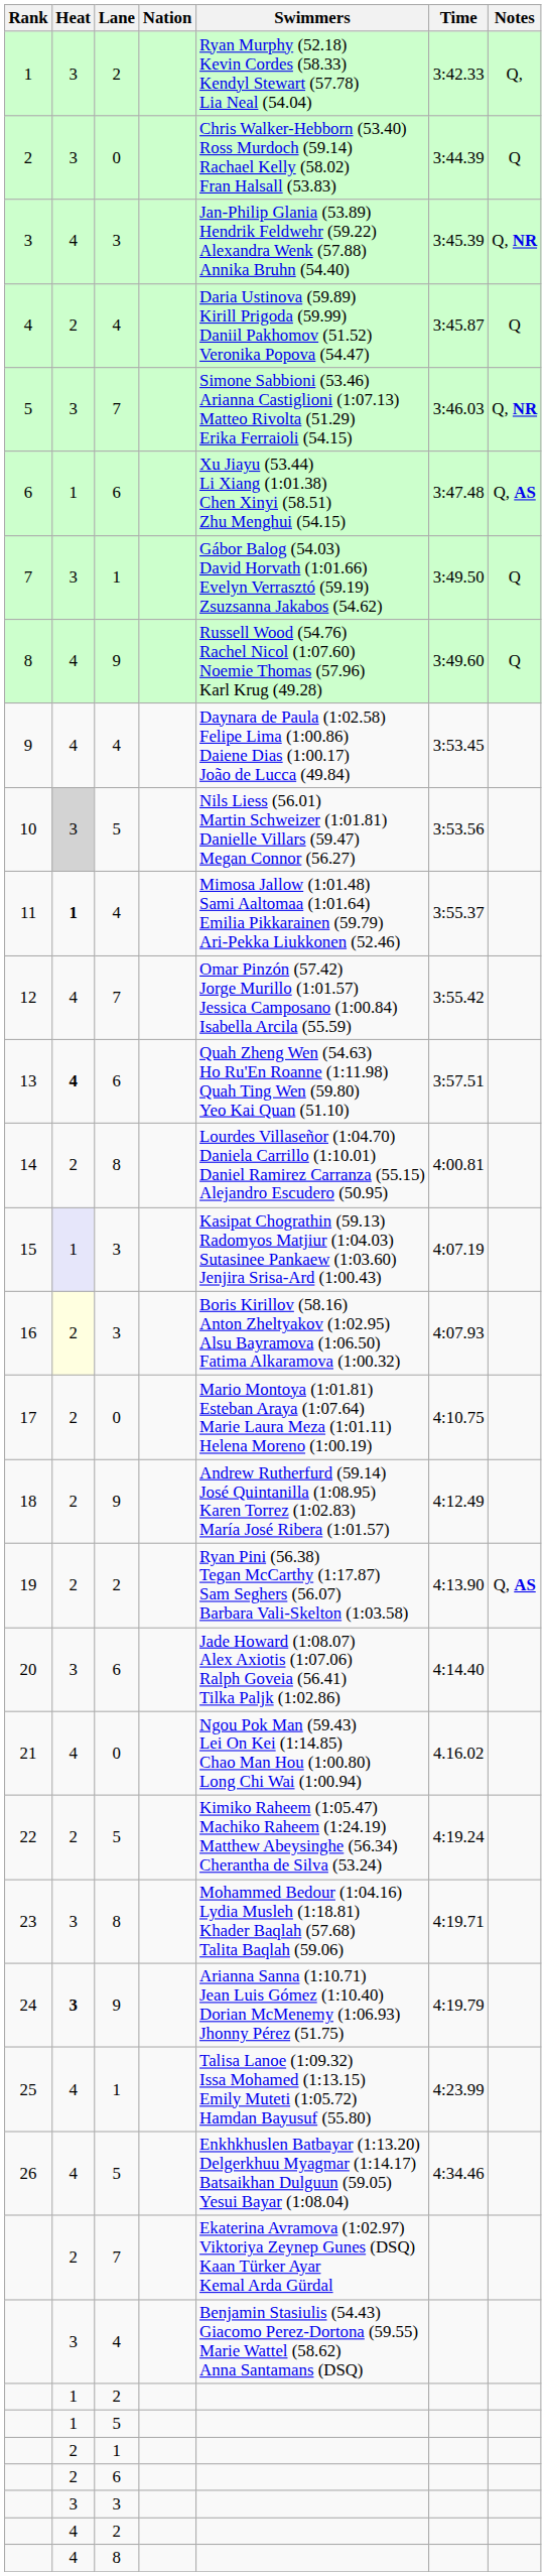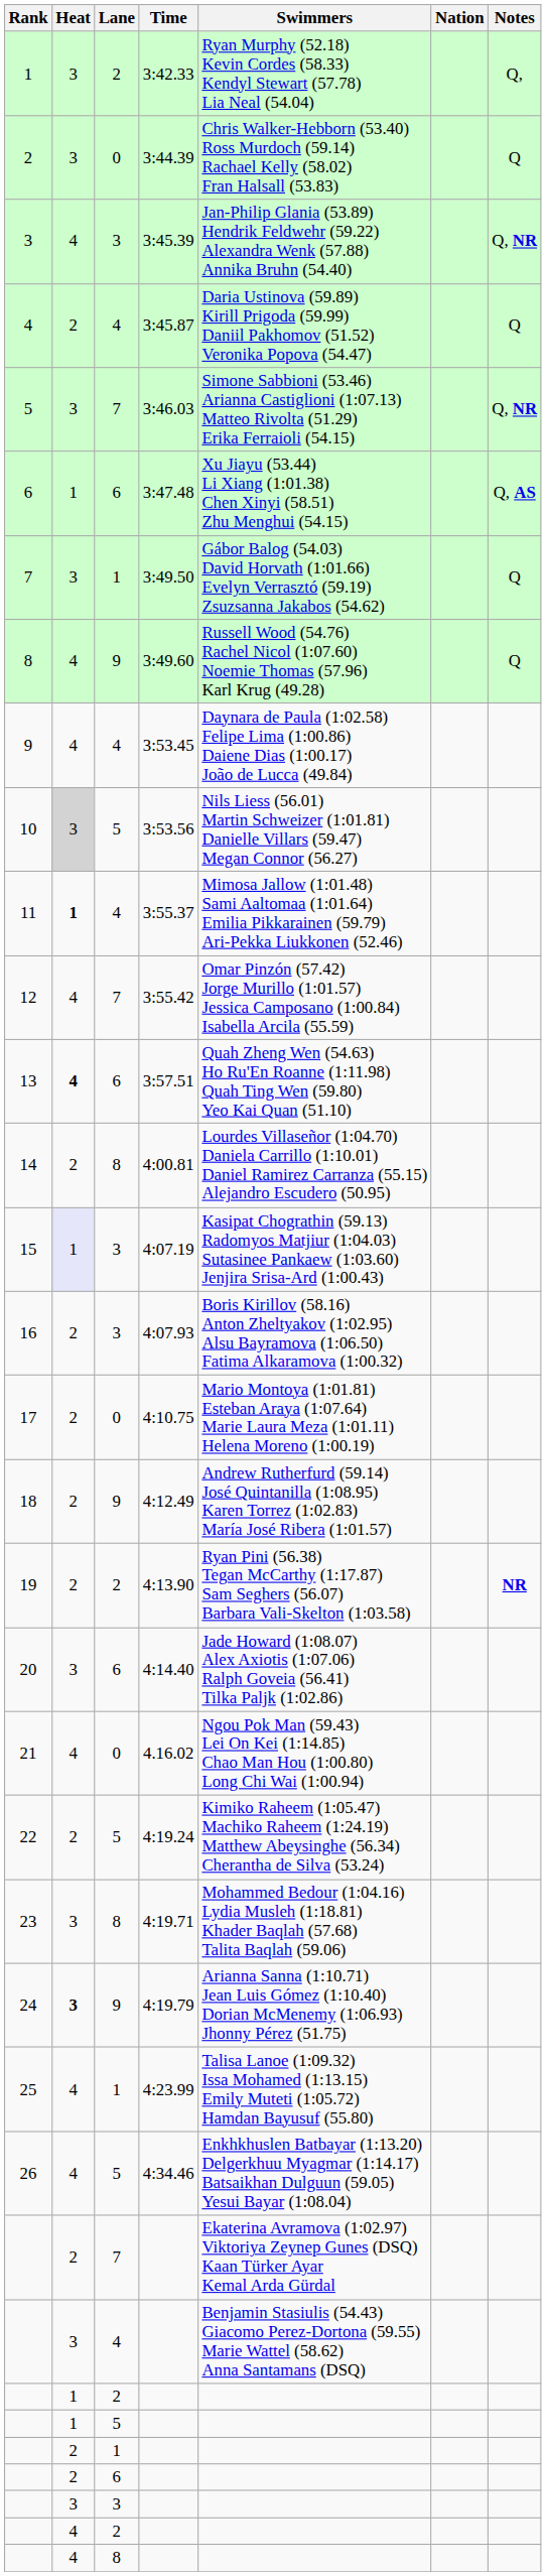columns swapped: Nation <-> Time
16 | Heat: lightyellow background -> no background
19 | Notes: Q, AS -> NR
